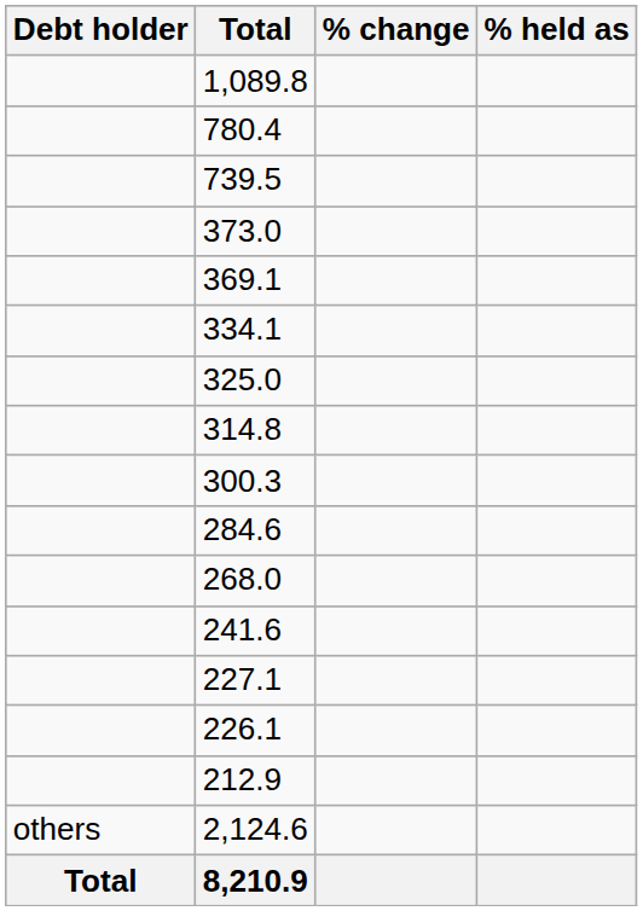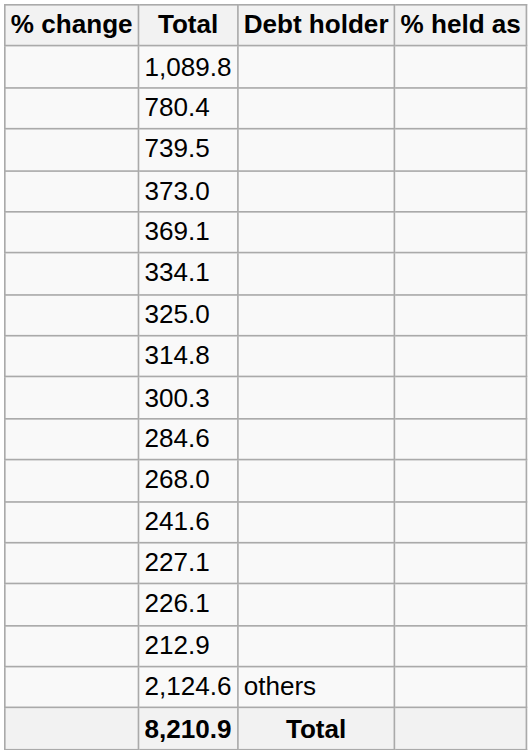columns swapped: Debt holder <-> % change
